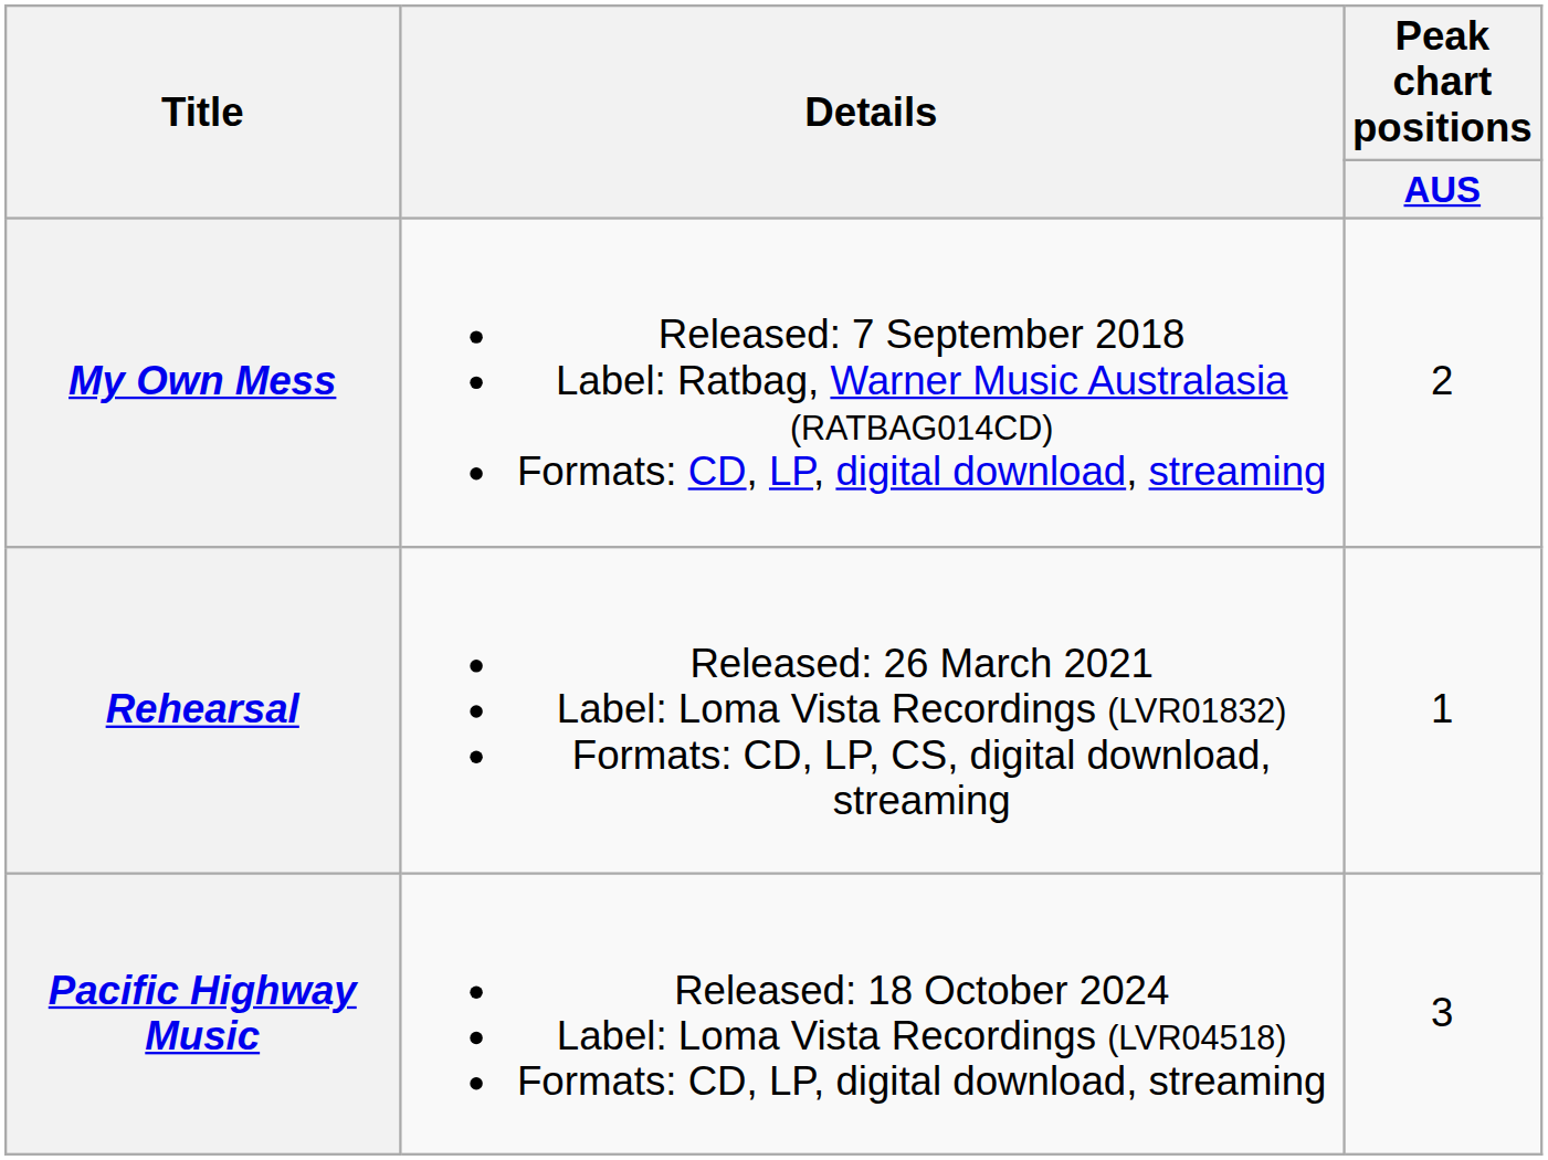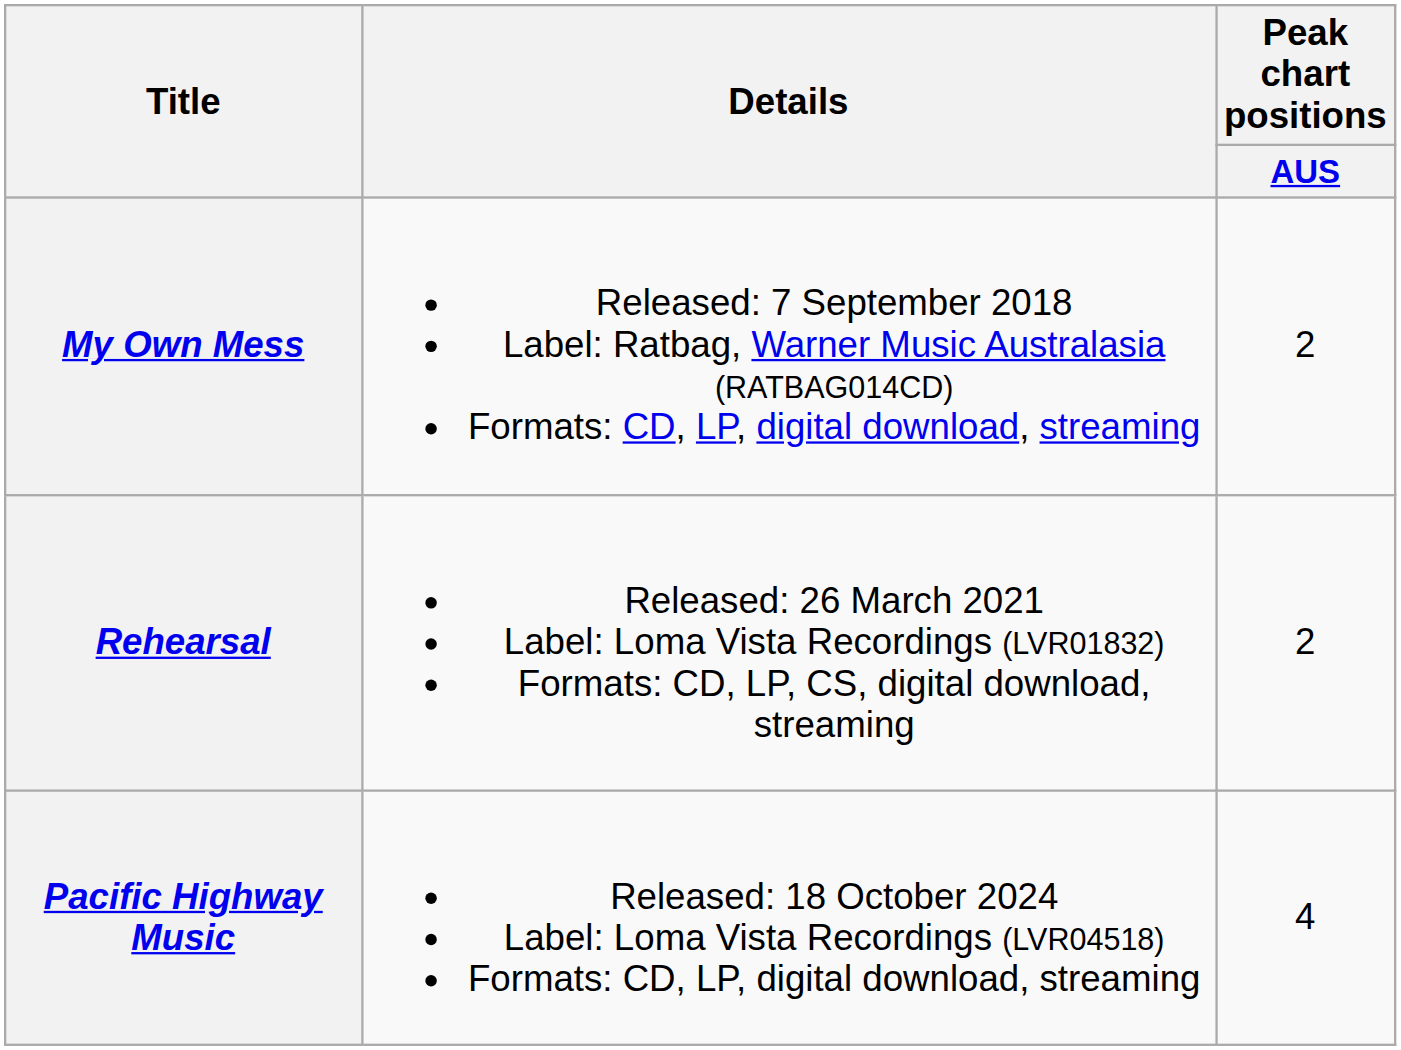Rehearsal | Peak chart positions / AUS: 1 -> 2
Pacific Highway Music | Peak chart positions / AUS: 3 -> 4
